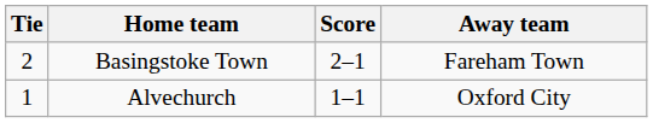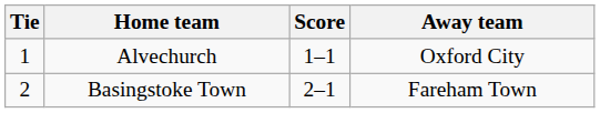rows swapped: Alvechurch <-> Basingstoke Town
